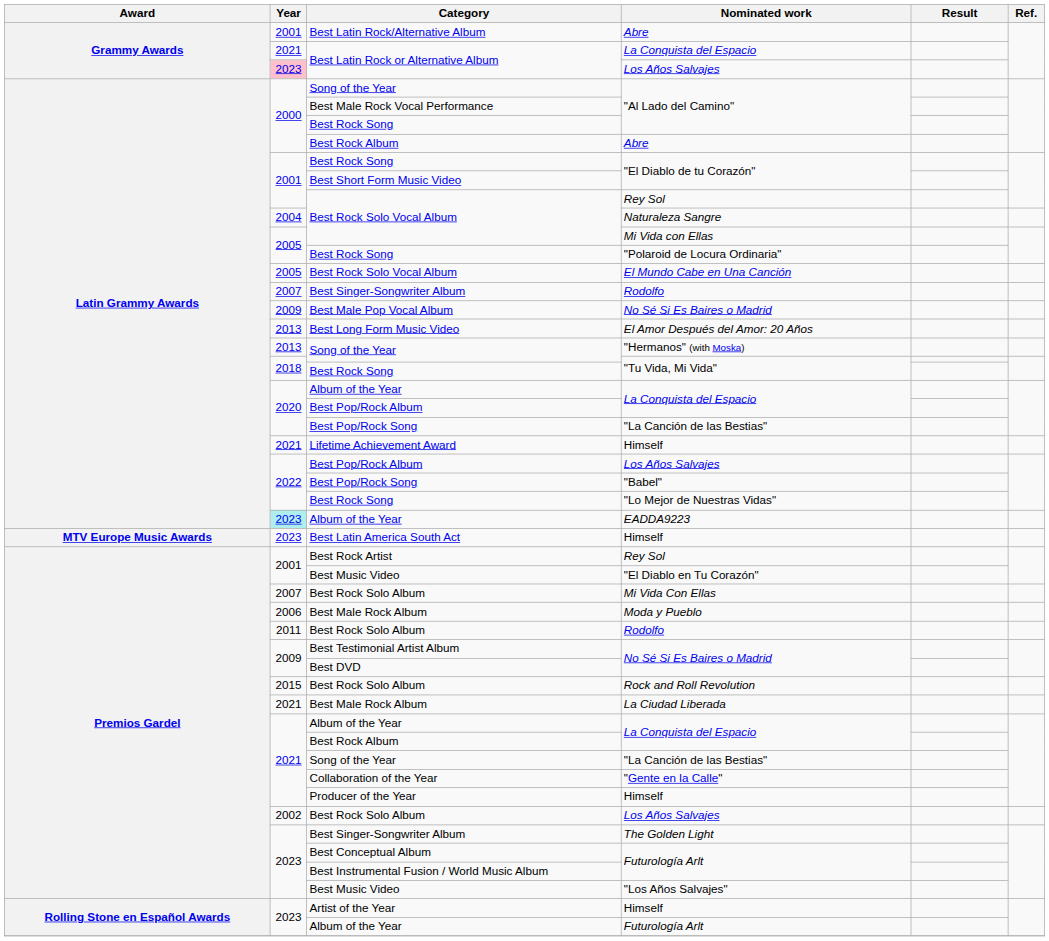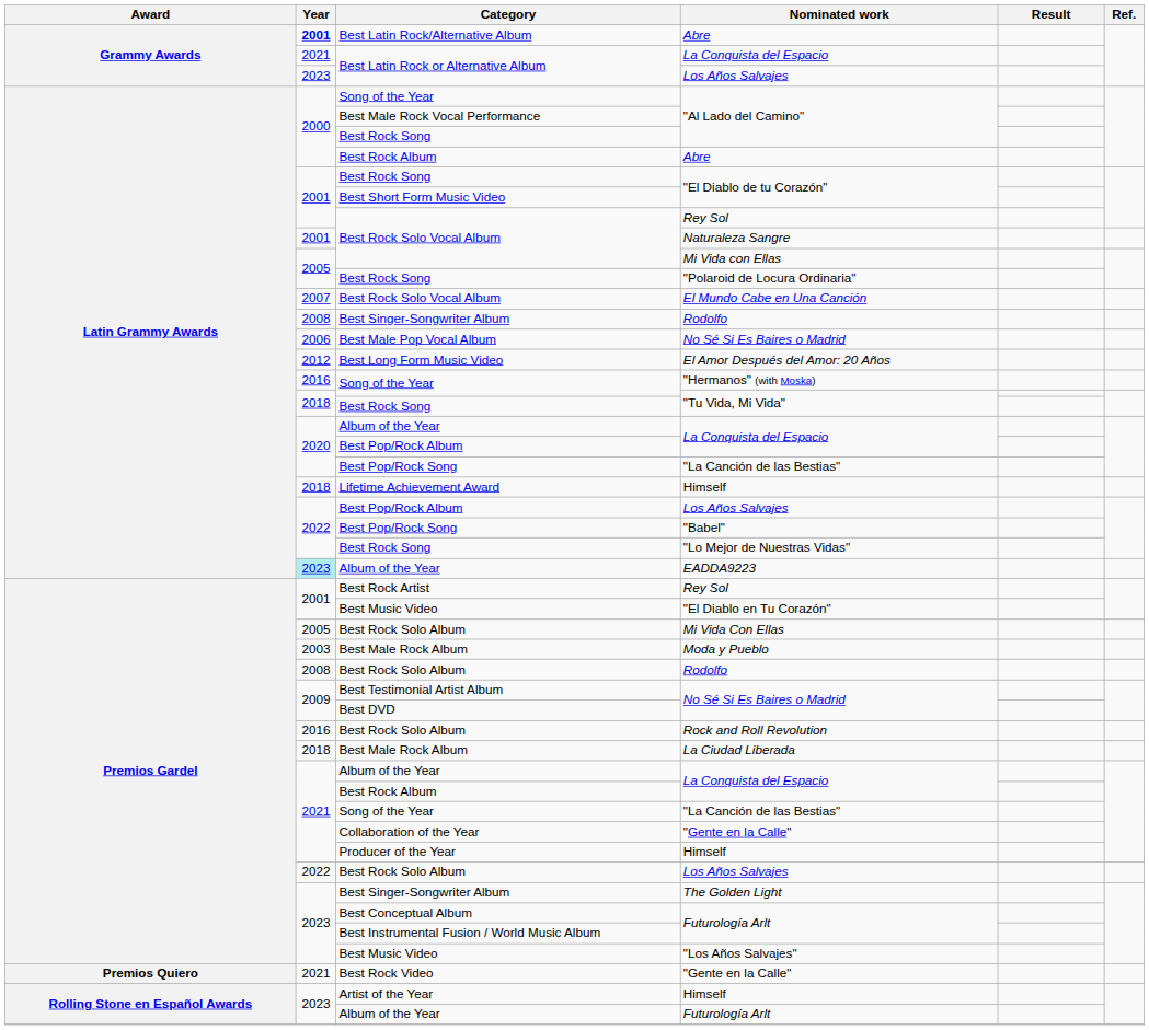Best Latin Rock/Alternative Album / Abre | Year: normal -> bold
Best Latin Rock or Alternative Album / Los Años Salvajes | Year: pink background -> no background
Naturaleza Sangre | Year: 2004 -> 2001
El Mundo Cabe en Una Canción | Year: 2005 -> 2007
Best Singer-Songwriter Album / Rodolfo | Year: 2007 -> 2008
Best Male Pop Vocal Album / No Sé Si Es Baires o Madrid | Year: 2009 -> 2006
El Amor Después del Amor: 20 Años | Year: 2013 -> 2012
"Hermanos" (with Moska) | Year: 2013 -> 2016
Lifetime Achievement Award / Himself | Year: 2021 -> 2018
- row: MTV Europe Music Awards | 2023 | Best Latin America South Act | Himself
Mi Vida Con Ellas | Year: 2007 -> 2005
Moda y Pueblo | Year: 2006 -> 2003
Best Rock Solo Album / Rodolfo | Year: 2011 -> 2008
Rock and Roll Revolution | Year: 2015 -> 2016
La Ciudad Liberada | Year: 2021 -> 2018
Best Rock Solo Album / Los Años Salvajes | Year: 2002 -> 2022
+ row: Premios Quiero | 2021 | Best Rock Video | "Gente en la Calle"
